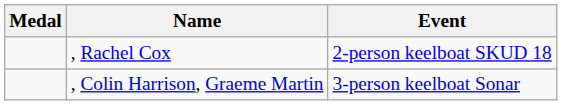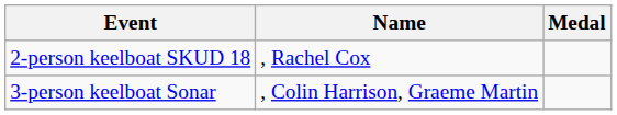columns swapped: Medal <-> Event
